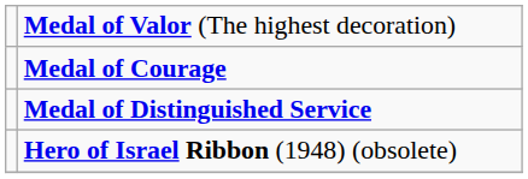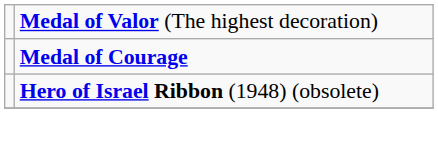- row: Medal of Distinguished Service
